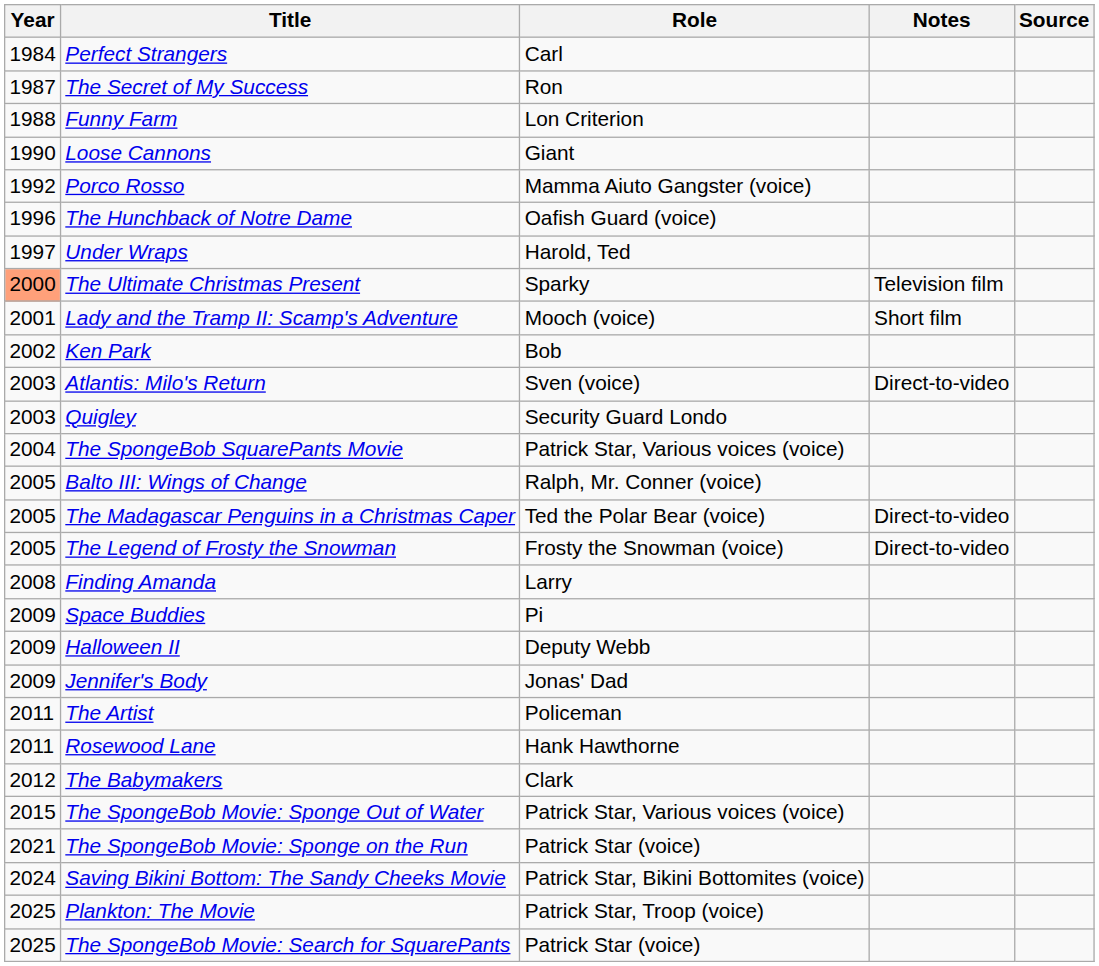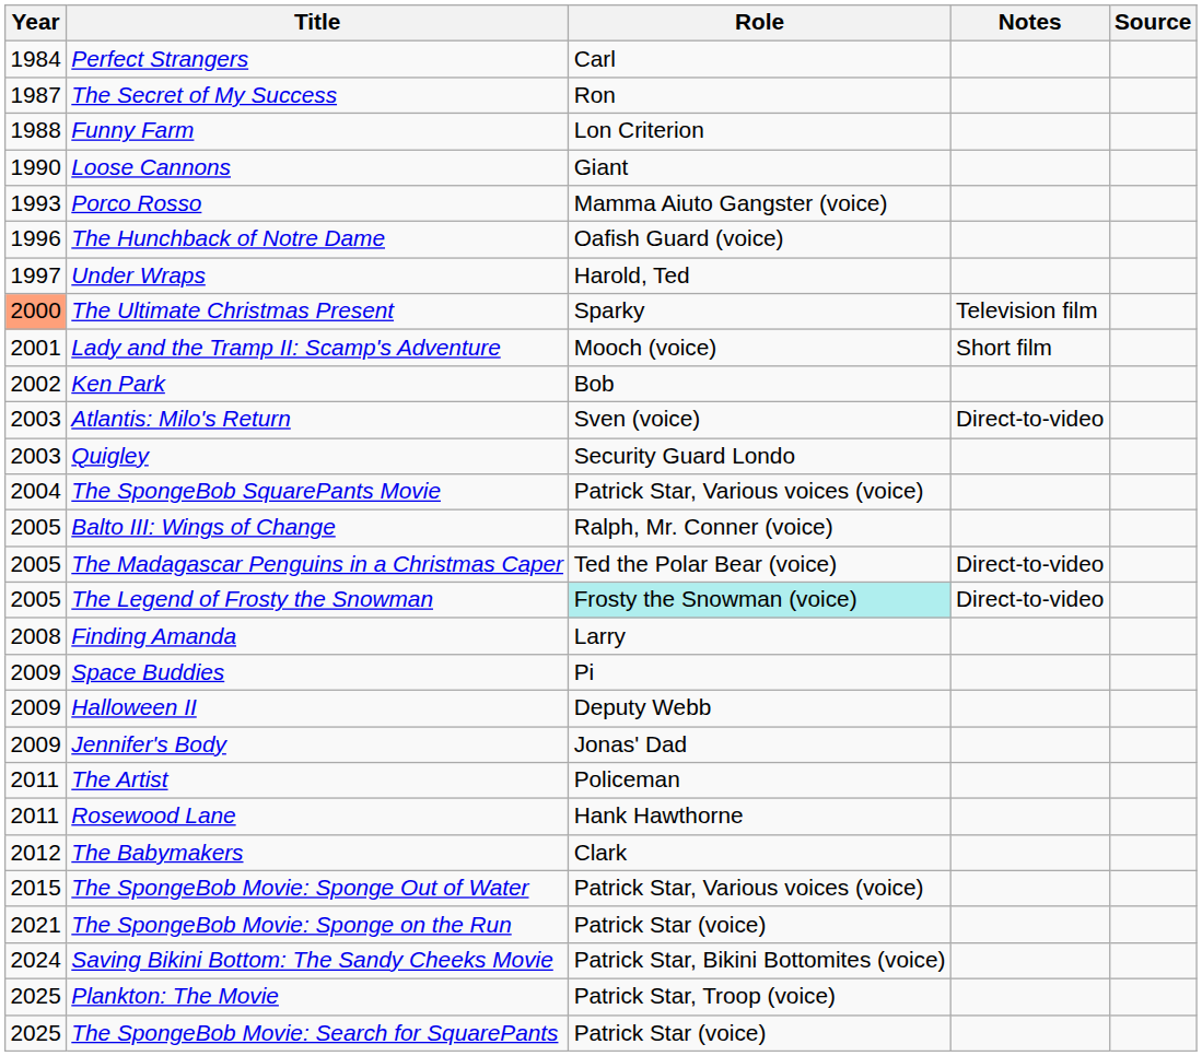Porco Rosso | Year: 1992 -> 1993
The Legend of Frosty the Snowman | Role: no background -> paleturquoise background
